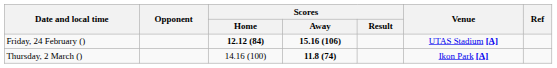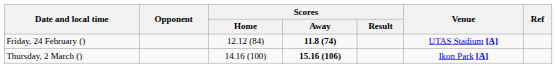Friday, 24 February () | Scores / Home: bold -> normal
Friday, 24 February () | Scores / Away: 15.16 (106) -> 11.8 (74)
Thursday, 2 March () | Scores / Away: 11.8 (74) -> 15.16 (106)
